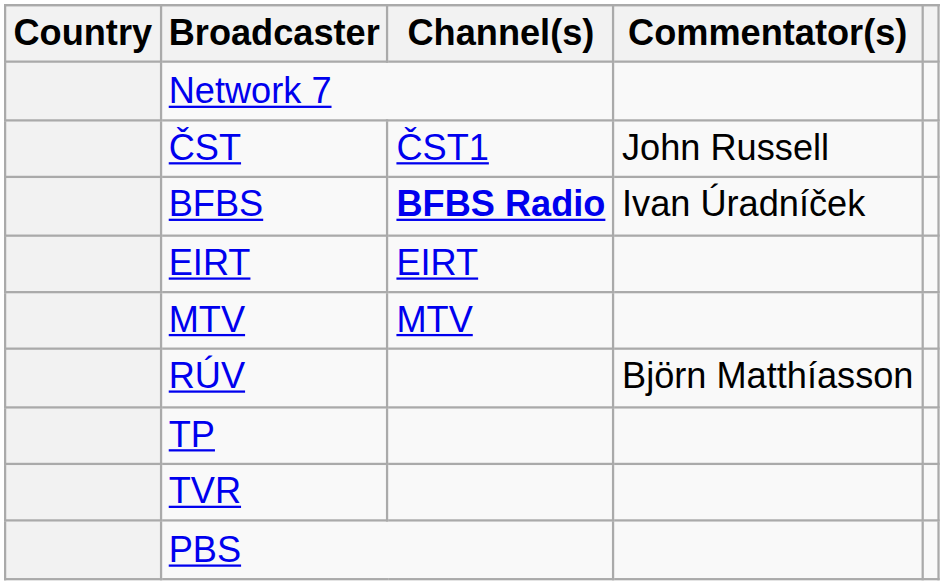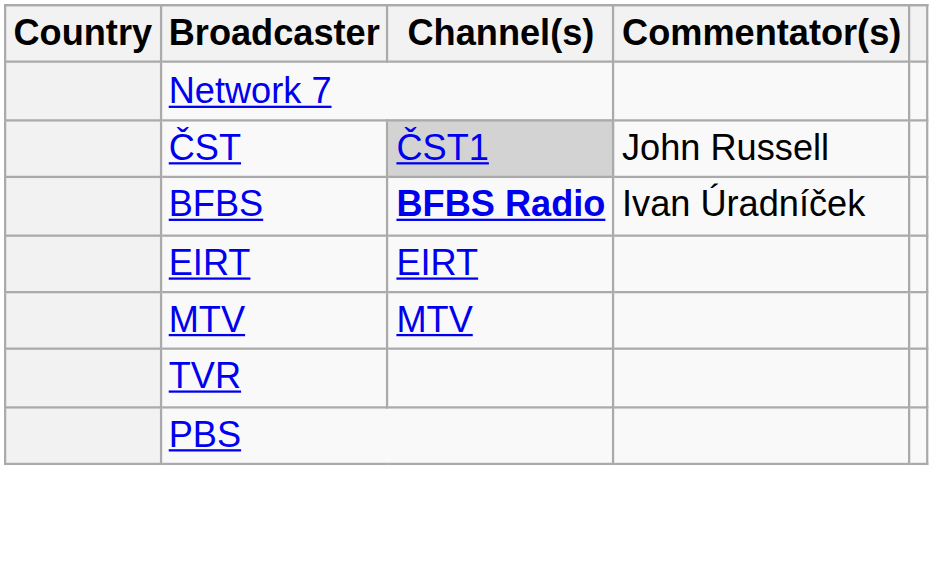ČST | Channel(s): no background -> lightgrey background
- row: RÚV | Björn Matthíasson
- row: TP
